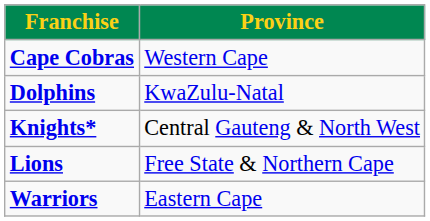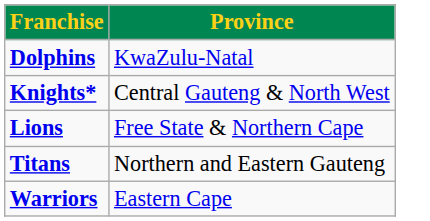- row: Cape Cobras | Western Cape
+ row: Titans | Northern and Eastern Gauteng
